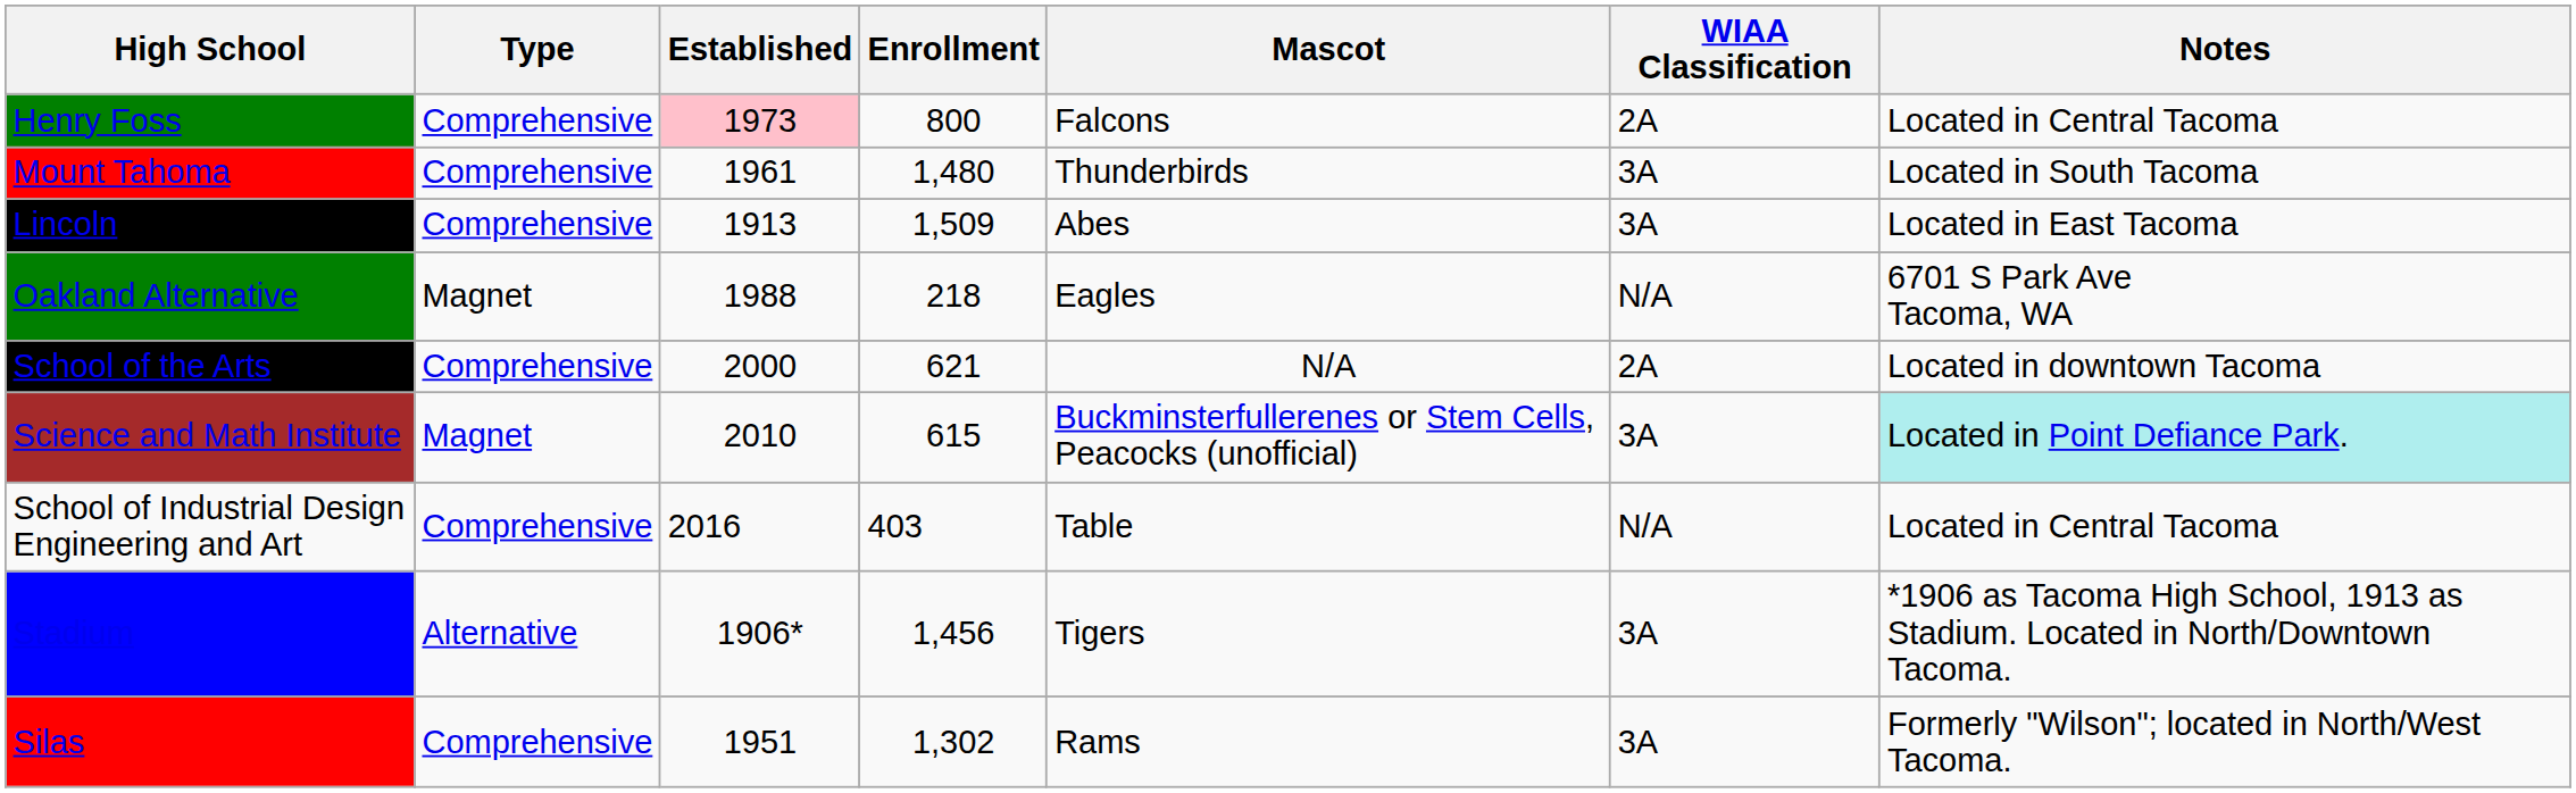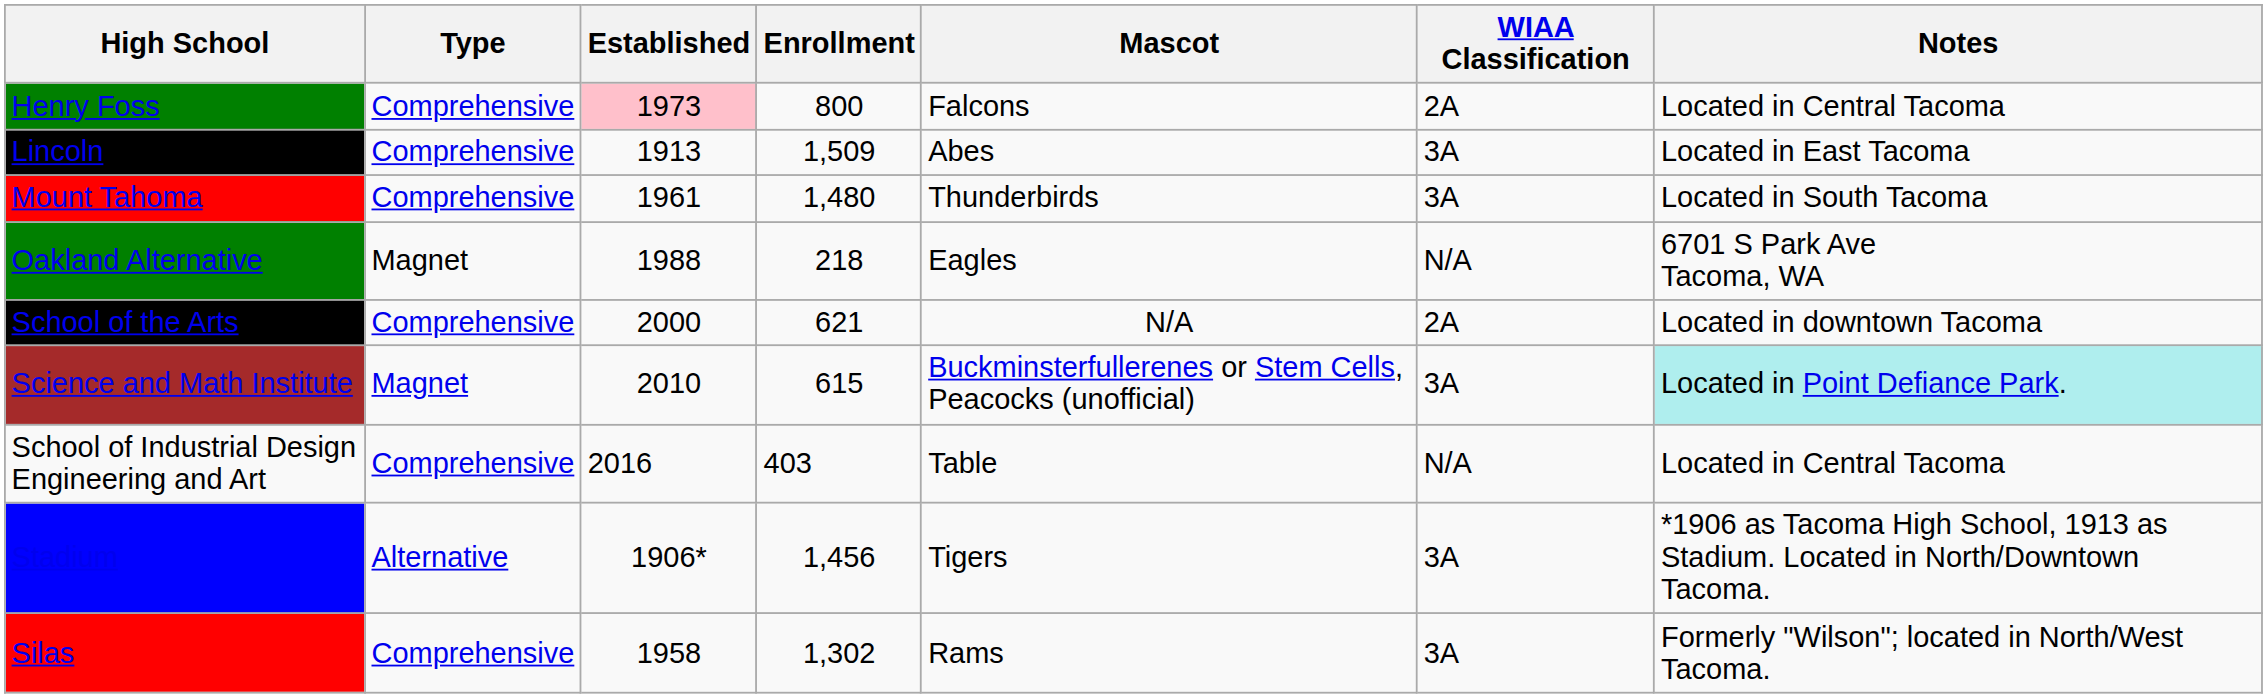rows swapped: Lincoln <-> Mount Tahoma
Silas | Established: 1951 -> 1958
